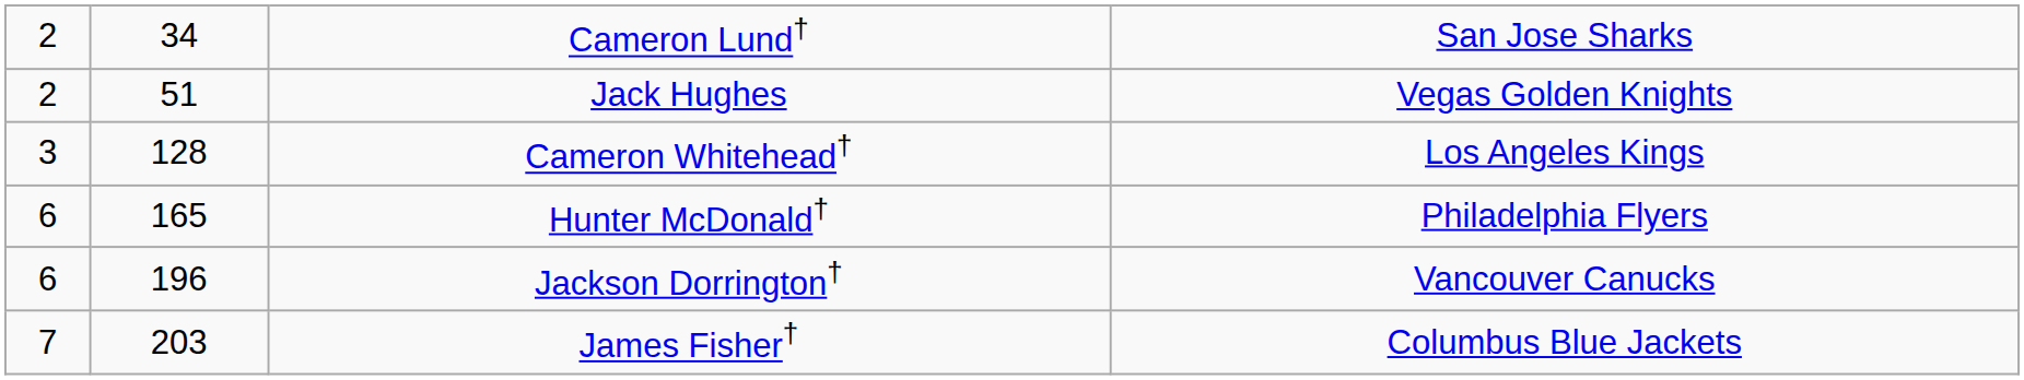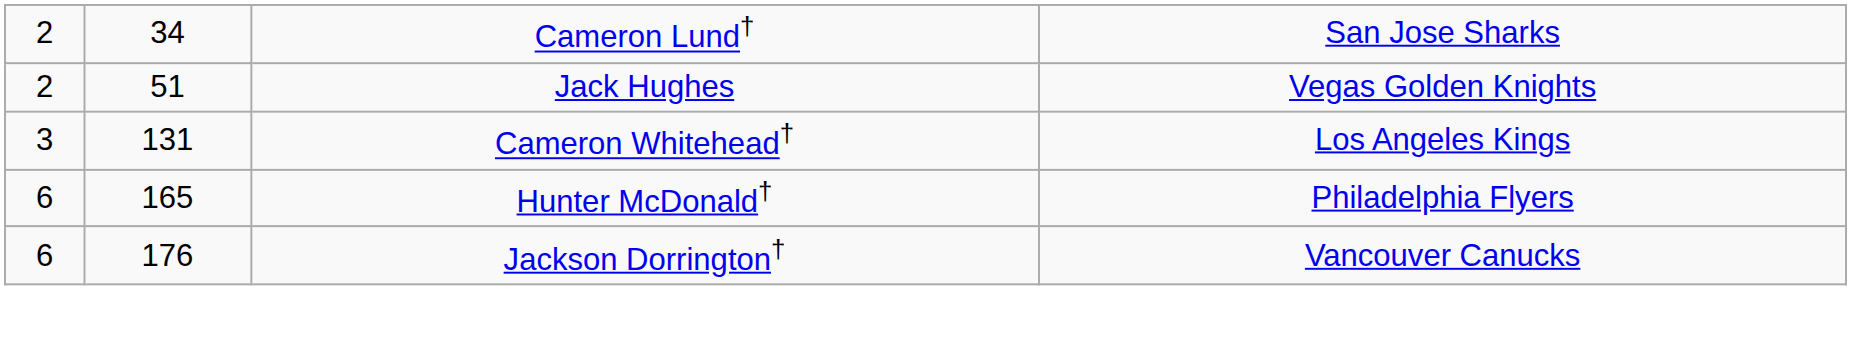Cameron Whitehead† | column 2: 128 -> 131
Jackson Dorrington† | column 2: 196 -> 176
- row: 7 | 203 | James Fisher† | Columbus Blue Jackets
